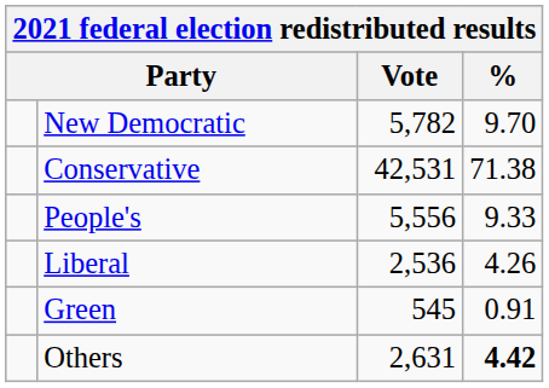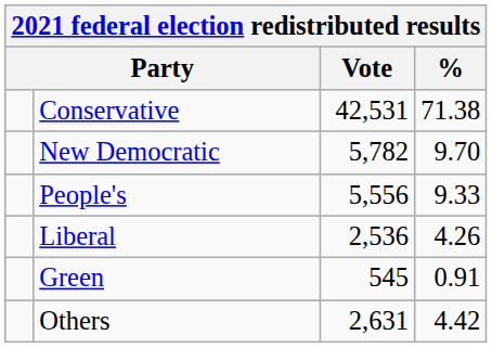rows swapped: Conservative <-> New Democratic
Others | %: bold -> normal
